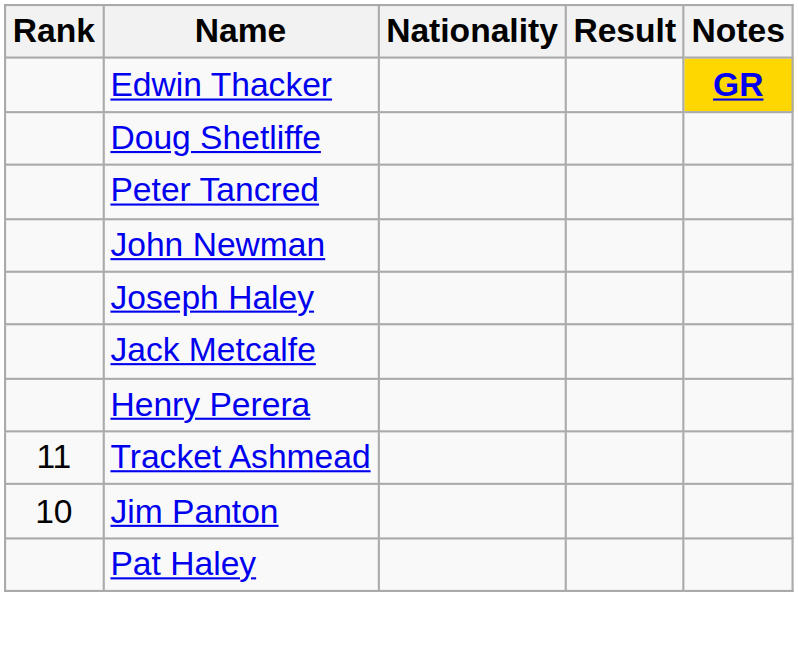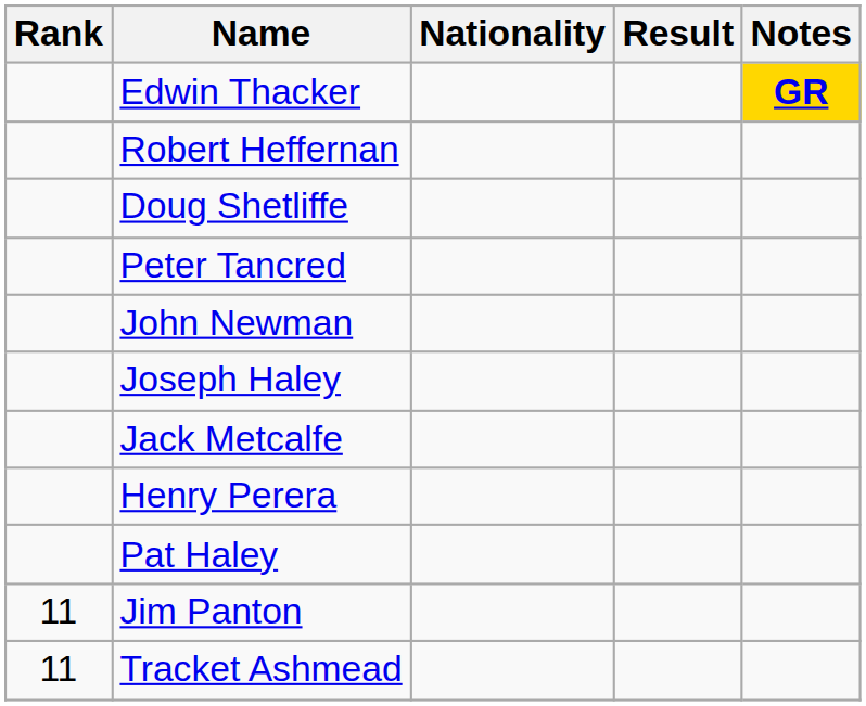+ row: Robert Heffernan
rows swapped: Pat Haley <-> Tracket Ashmead
Jim Panton | Rank: 10 -> 11
